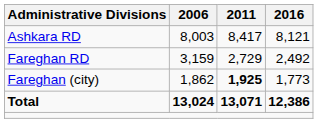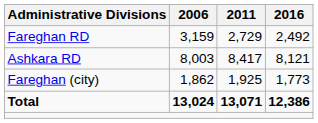rows swapped: Ashkara RD <-> Fareghan RD
Fareghan (city) | 2011: bold -> normal
